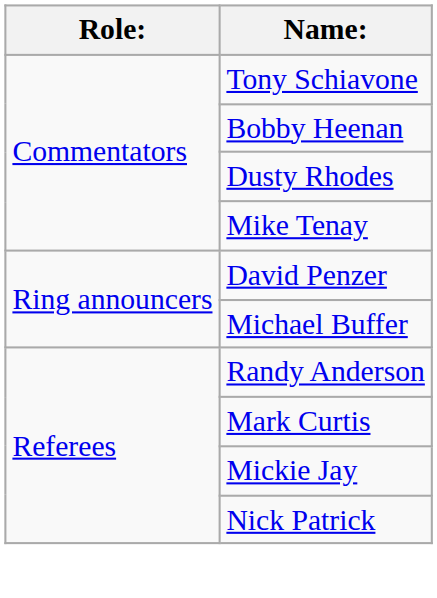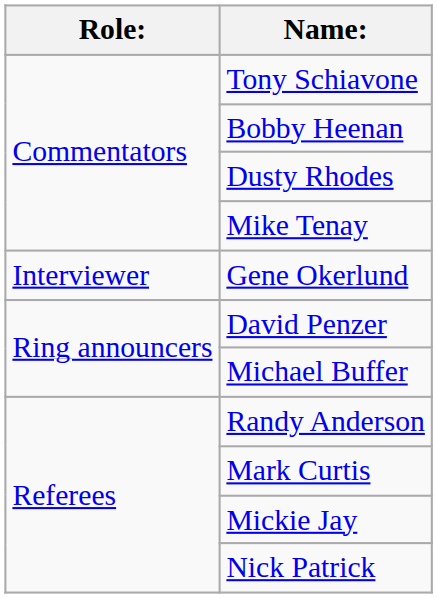+ row: Interviewer | Gene Okerlund
